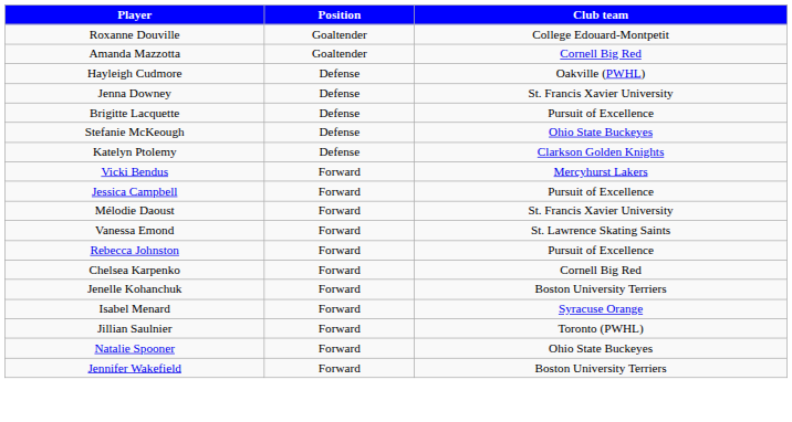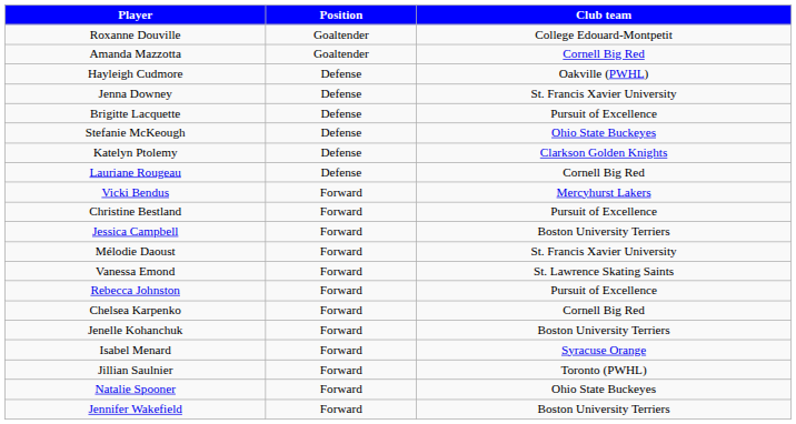+ row: Lauriane Rougeau | Defense | Cornell Big Red
+ row: Christine Bestland | Forward | Pursuit of Excellence
Jessica Campbell | Club team: Pursuit of Excellence -> Boston University Terriers
